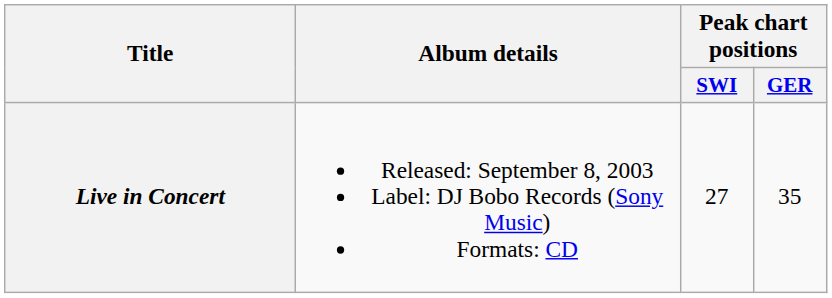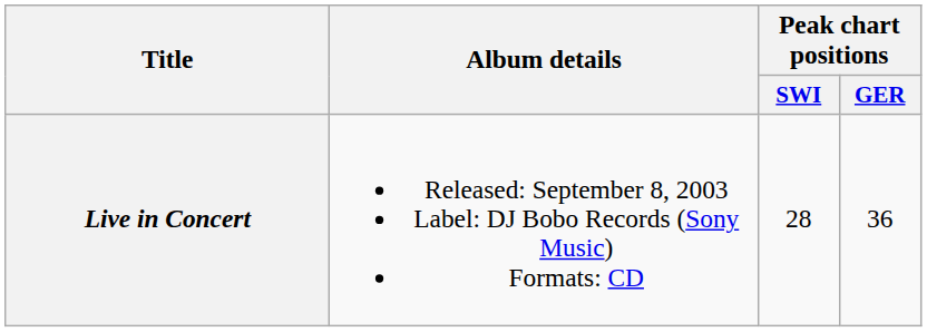Live in Concert | Peak chart positions / SWI: 27 -> 28
Live in Concert | Peak chart positions / GER: 35 -> 36
